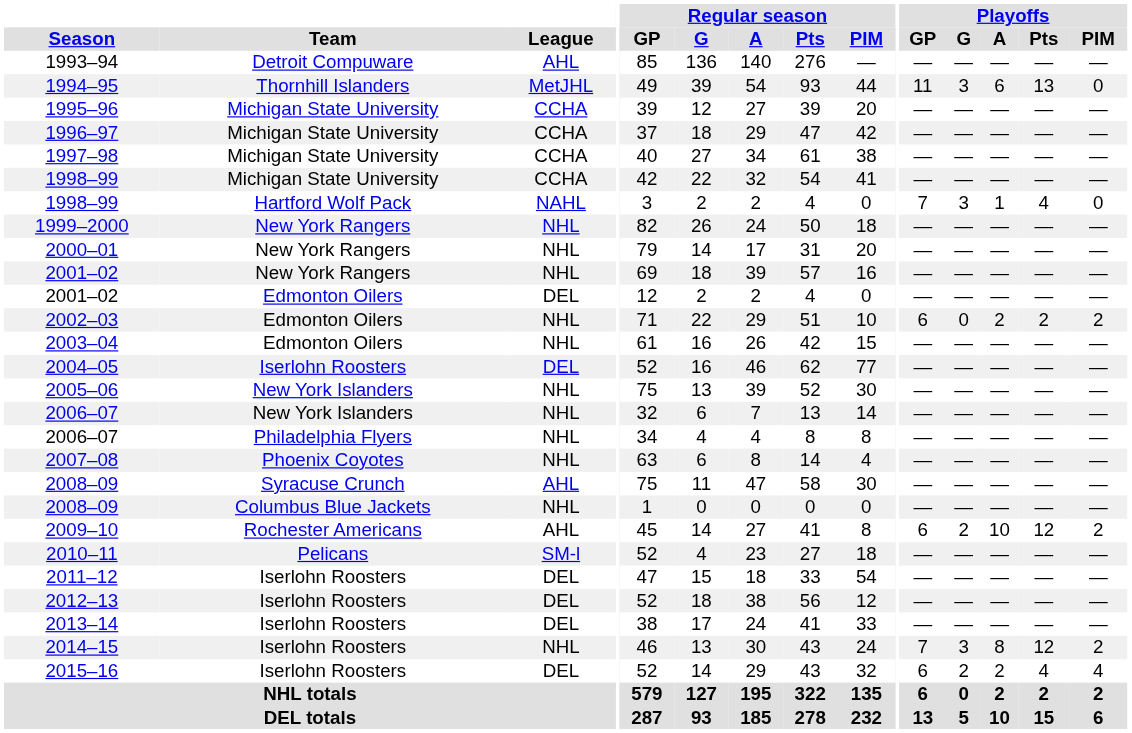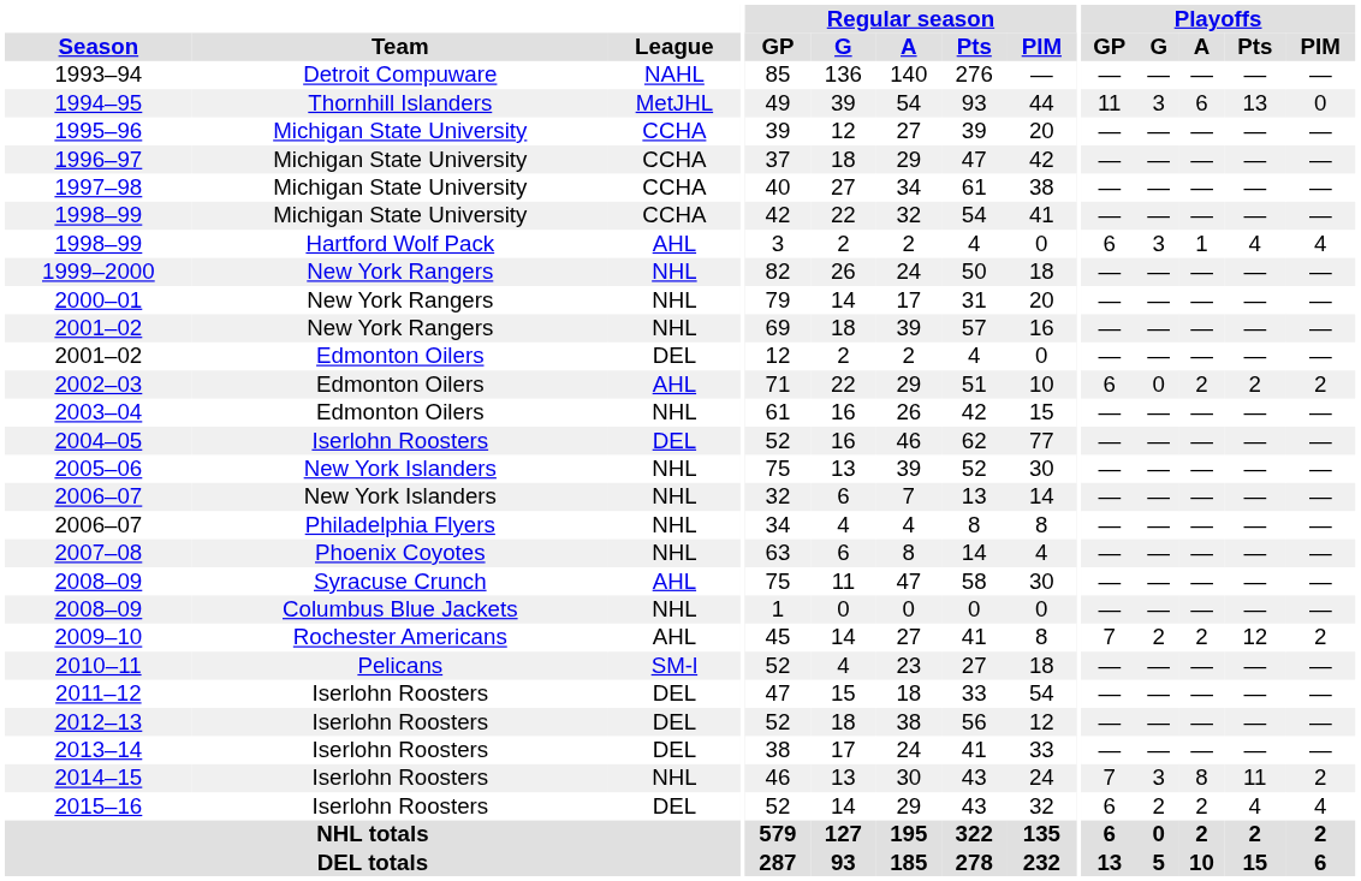1993–94 | League: AHL -> NAHL
1998–99 / Hartford Wolf Pack | League: NAHL -> AHL
1998–99 / Hartford Wolf Pack | Playoffs / GP: 7 -> 6
1998–99 / Hartford Wolf Pack | Playoffs / PIM: 0 -> 4
2002–03 | League: NHL -> AHL
2009–10 | Playoffs / GP: 6 -> 7
2009–10 | Playoffs / A: 10 -> 2
2014–15 | Playoffs / Pts: 12 -> 11
